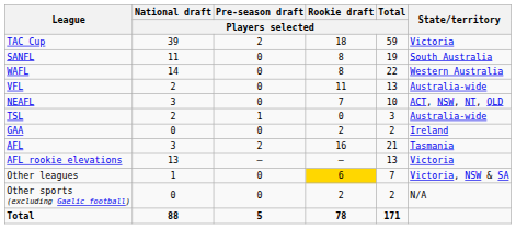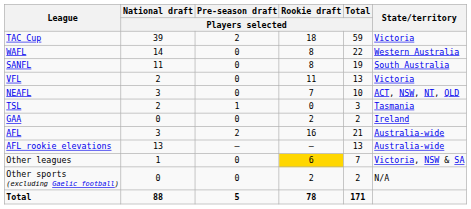rows swapped: WAFL <-> SANFL
VFL | State/territory: Australia-wide -> Victoria
TSL | State/territory: Australia-wide -> Tasmania
AFL | State/territory: Tasmania -> Australia-wide
AFL rookie elevations | State/territory: Victoria -> Australia-wide
